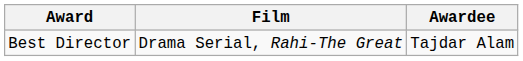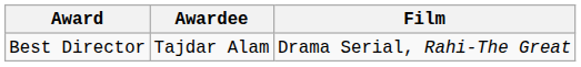columns swapped: Awardee <-> Film
